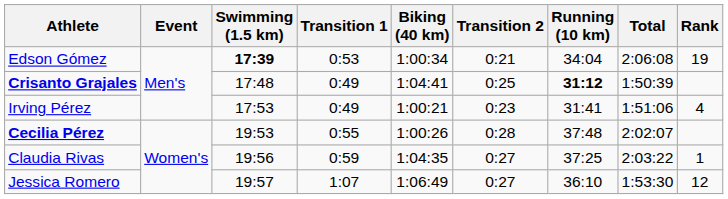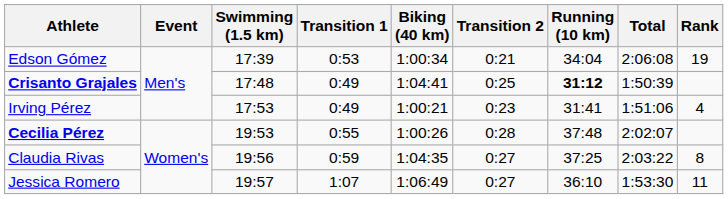Edson Gómez | Swimming (1.5 km): bold -> normal
Claudia Rivas | Rank: 1 -> 8
Jessica Romero | Rank: 12 -> 11
